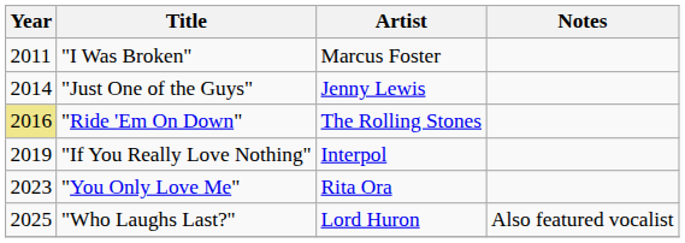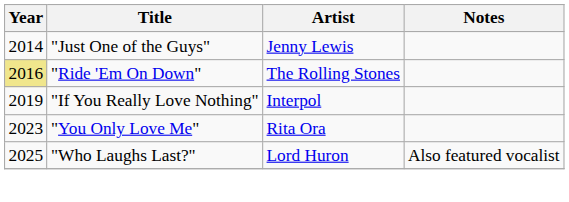- row: 2011 | "I Was Broken" | Marcus Foster
